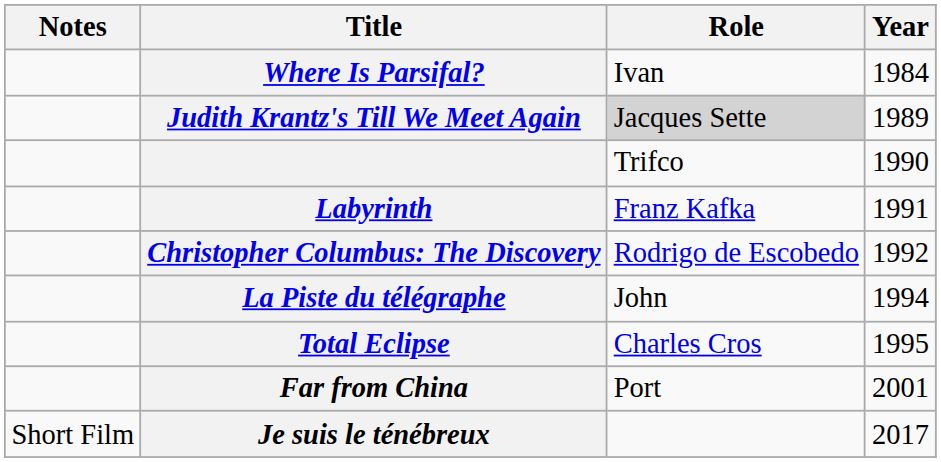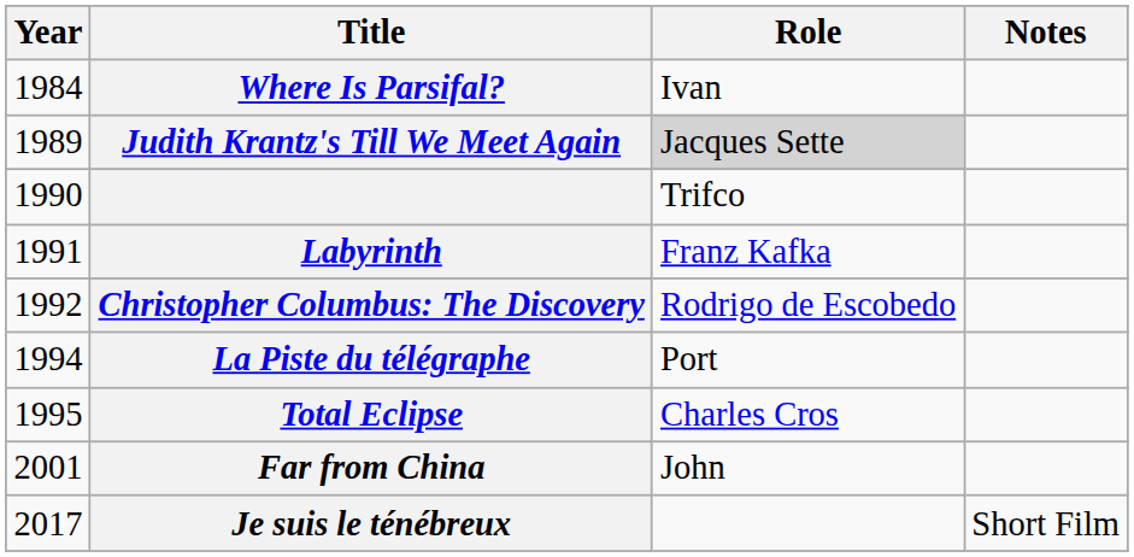columns swapped: Year <-> Notes
La Piste du télégraphe | Role: John -> Port
Far from China | Role: Port -> John
